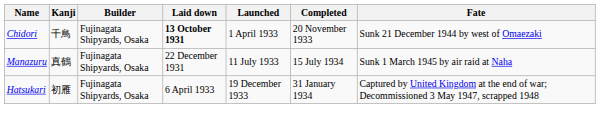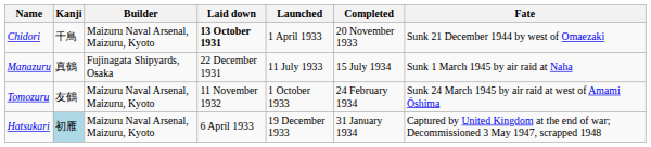Chidori | Builder: Fujinagata Shipyards, Osaka -> Maizuru Naval Arsenal, Maizuru, Kyoto
+ row: Tomozuru | 友鶴 | Maizuru Naval Arsenal, Maizuru, Kyoto | 11 November 1932 | 1 October 1933 | 24 February 1934 | Sunk 24 March 1945 by air raid at west of Amami Ōshima
Hatsukari | Kanji: no background -> lightblue background
Hatsukari | Builder: Fujinagata Shipyards, Osaka -> Maizuru Naval Arsenal, Maizuru, Kyoto
